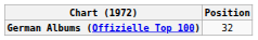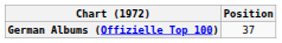German Albums (Offizielle Top 100) | Position: 32 -> 37
